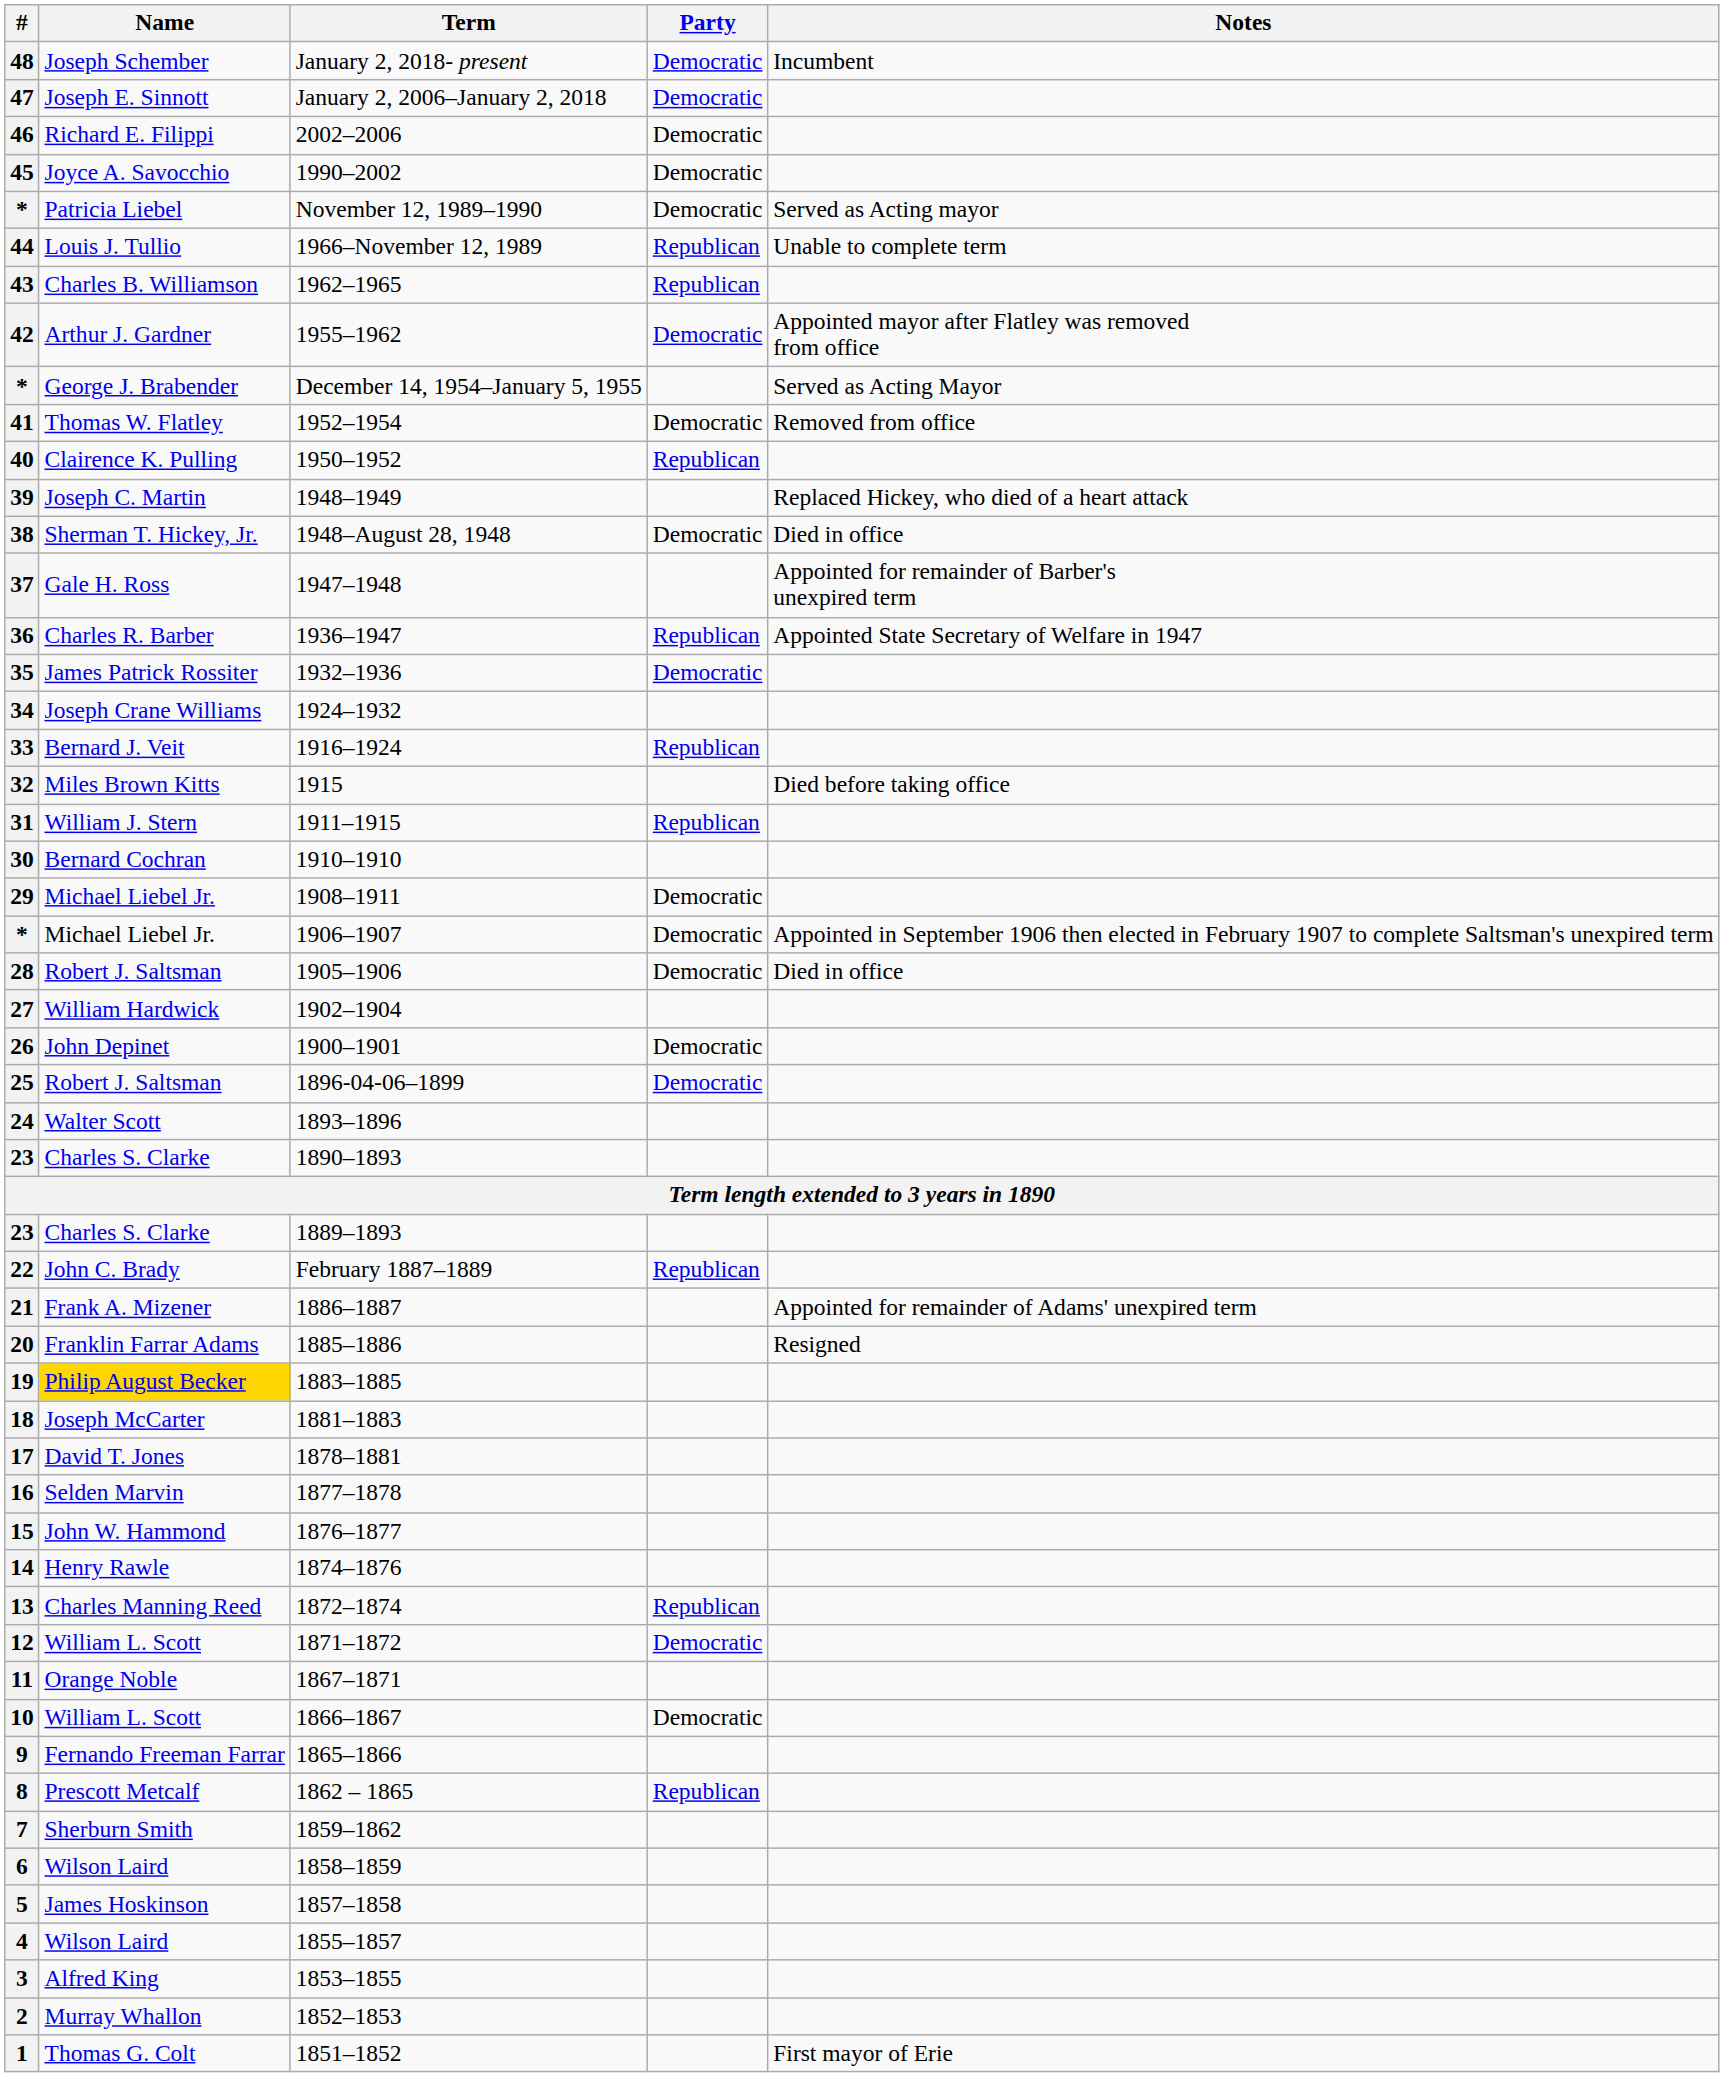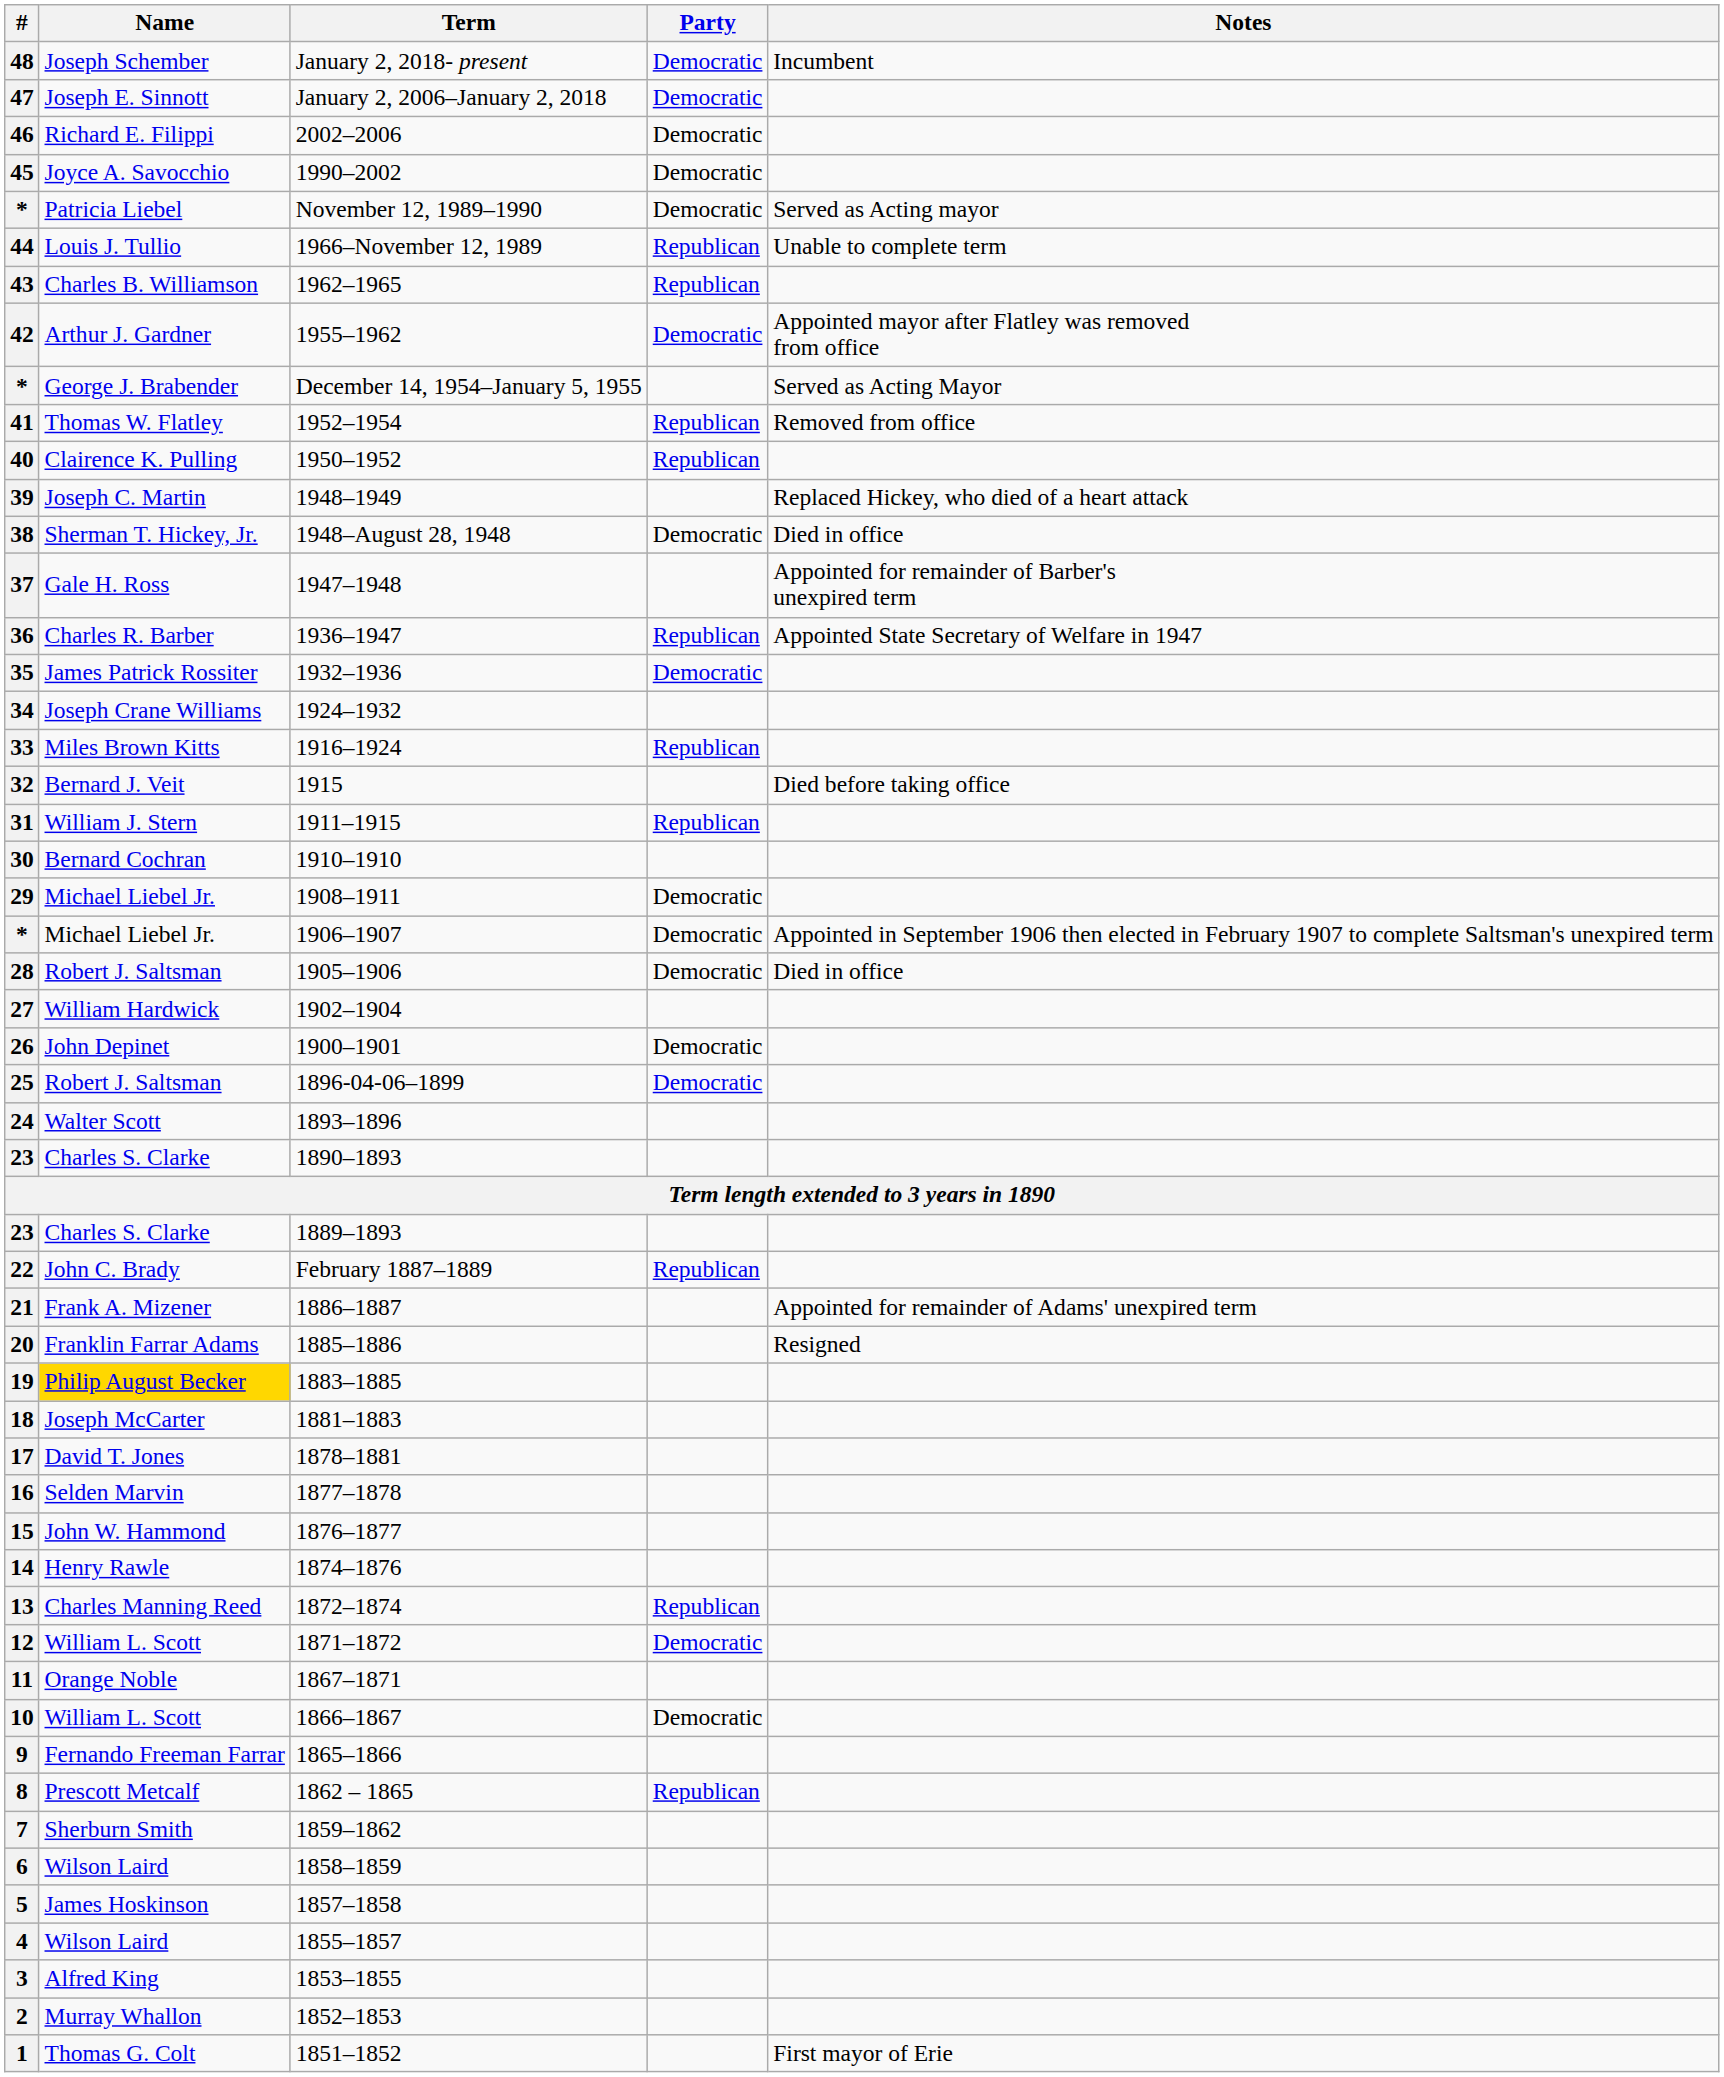41 | Party: Democratic -> Republican
33 | Name: Bernard J. Veit -> Miles Brown Kitts
32 | Name: Miles Brown Kitts -> Bernard J. Veit
